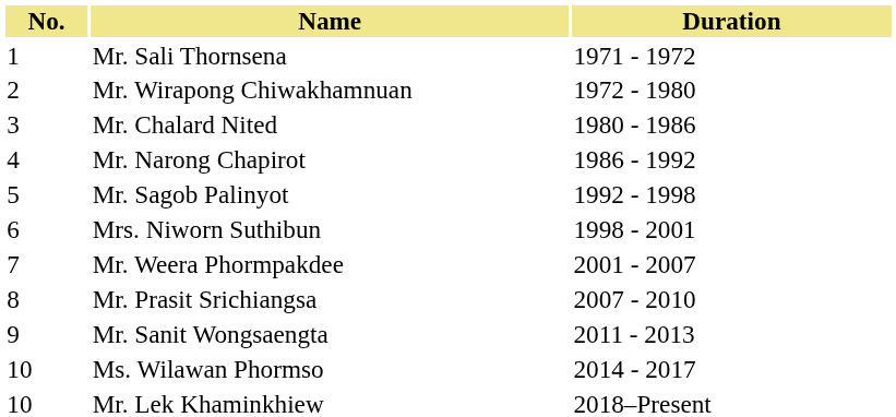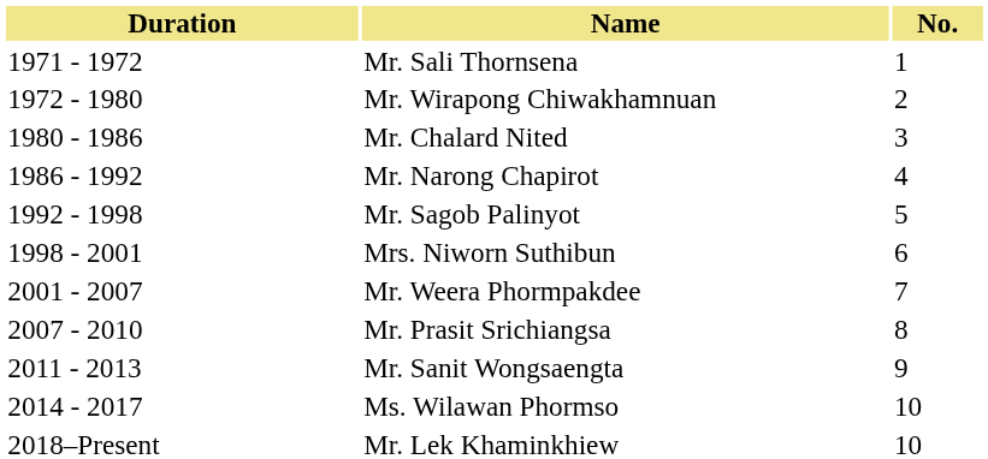columns swapped: No. <-> Duration
